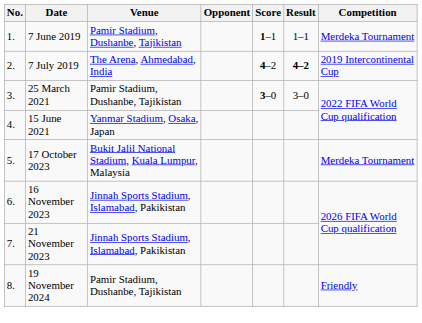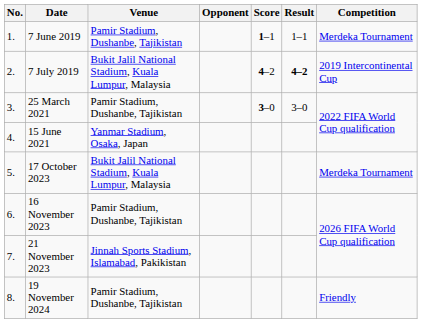7 July 2019 | Venue: The Arena, Ahmedabad, India -> Bukit Jalil National Stadium, Kuala Lumpur, Malaysia
16 November 2023 | Venue: Jinnah Sports Stadium, Islamabad, Pakikistan -> Pamir Stadium, Dushanbe, Tajikistan
